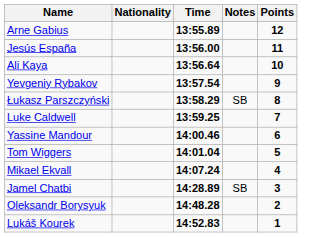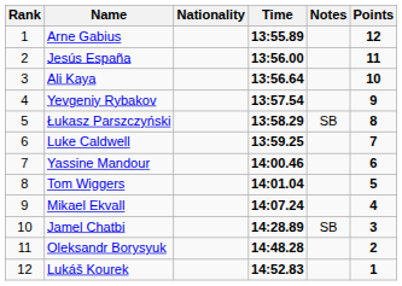+ column: Rank | 1 | 2 | 3 | 4 | 5 | 6 | 7 | 8 | 9 | 10 | 11 | 12
